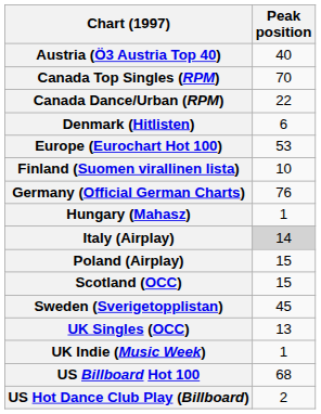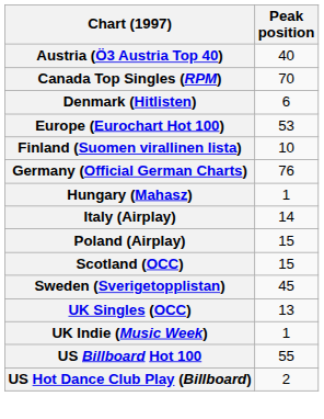- row: Canada Dance/Urban (RPM) | 22
Italy (Airplay) | Peak position: lightgrey background -> no background
US Billboard Hot 100 | Peak position: 68 -> 55
